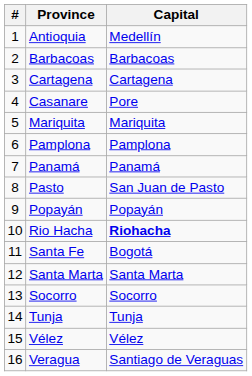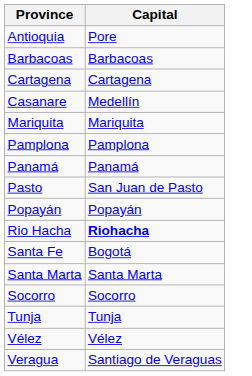- column: # | 1 | 2 | 3 | 4 | 5 | 6 | 7 | 8 | 9 | 10 | 11 | 12 | 13 | 14 | 15 | 16
Antioquia | Capital: Medellín -> Pore
Casanare | Capital: Pore -> Medellín
